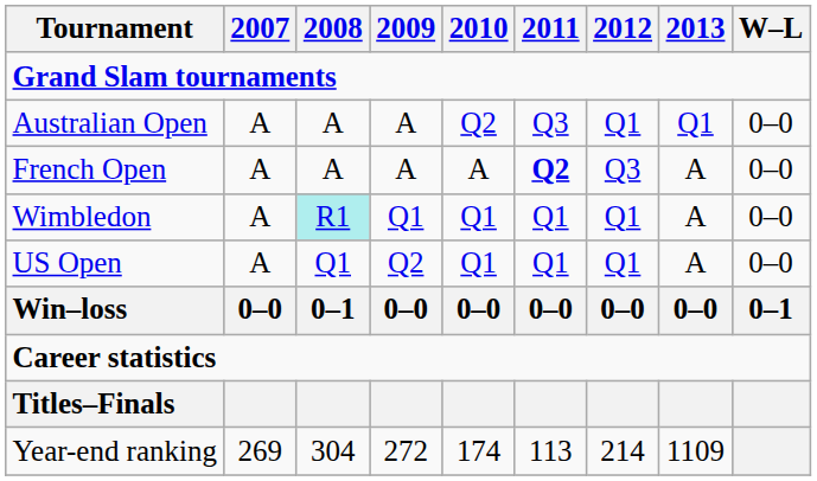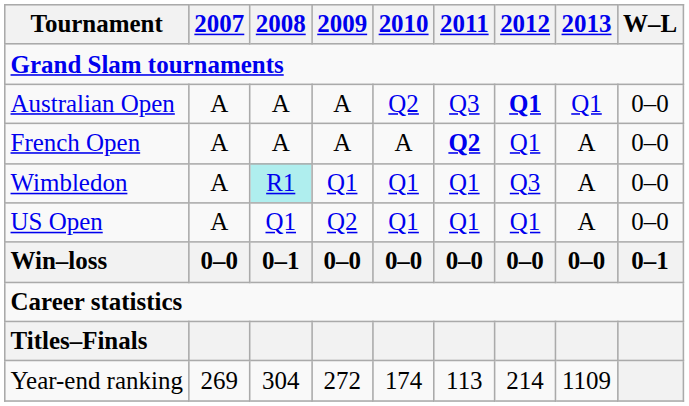Australian Open | 2012: normal -> bold
French Open | 2012: Q3 -> Q1
Wimbledon | 2012: Q1 -> Q3
